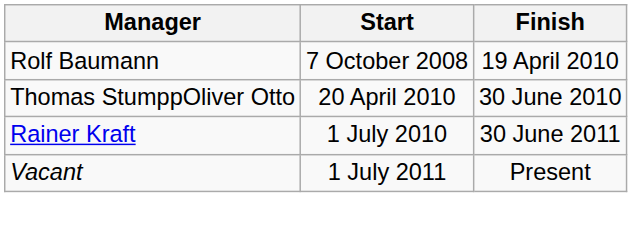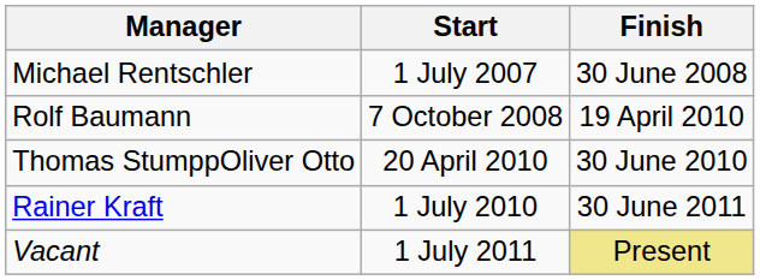+ row: Michael Rentschler | 1 July 2007 | 30 June 2008
Vacant | Finish: no background -> khaki background
